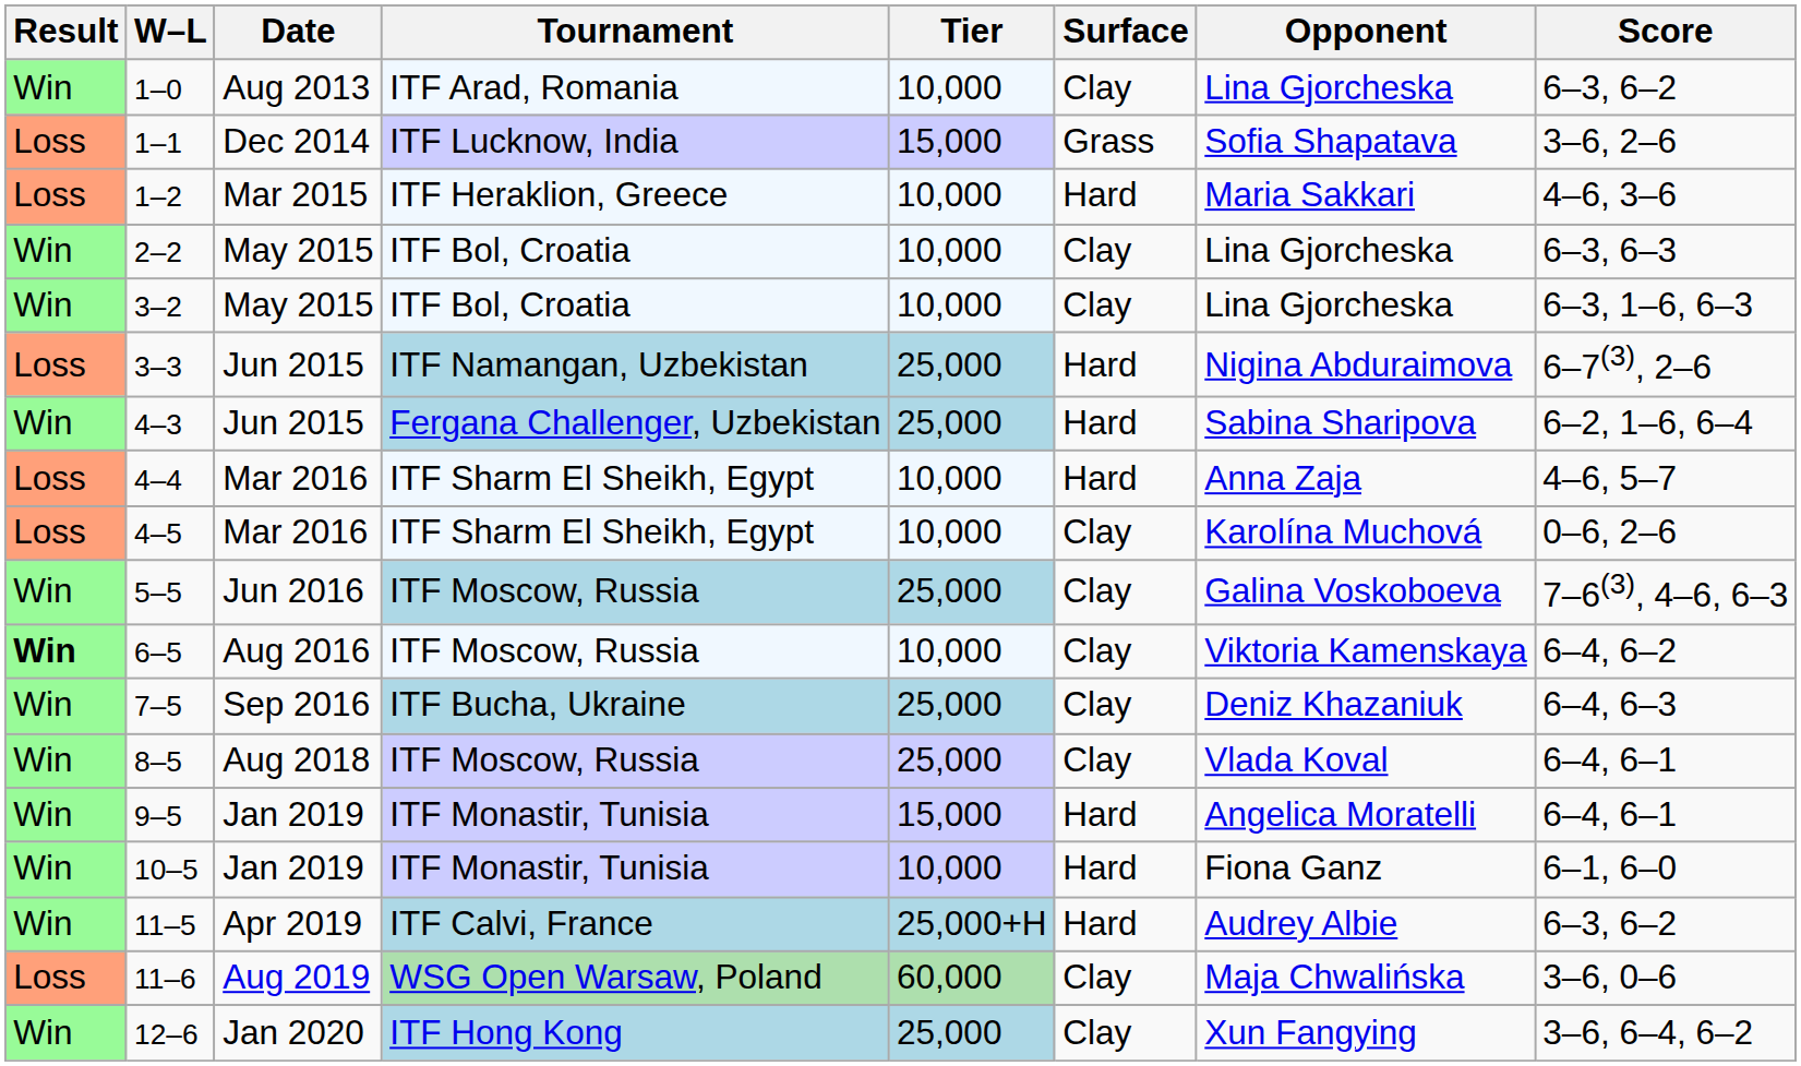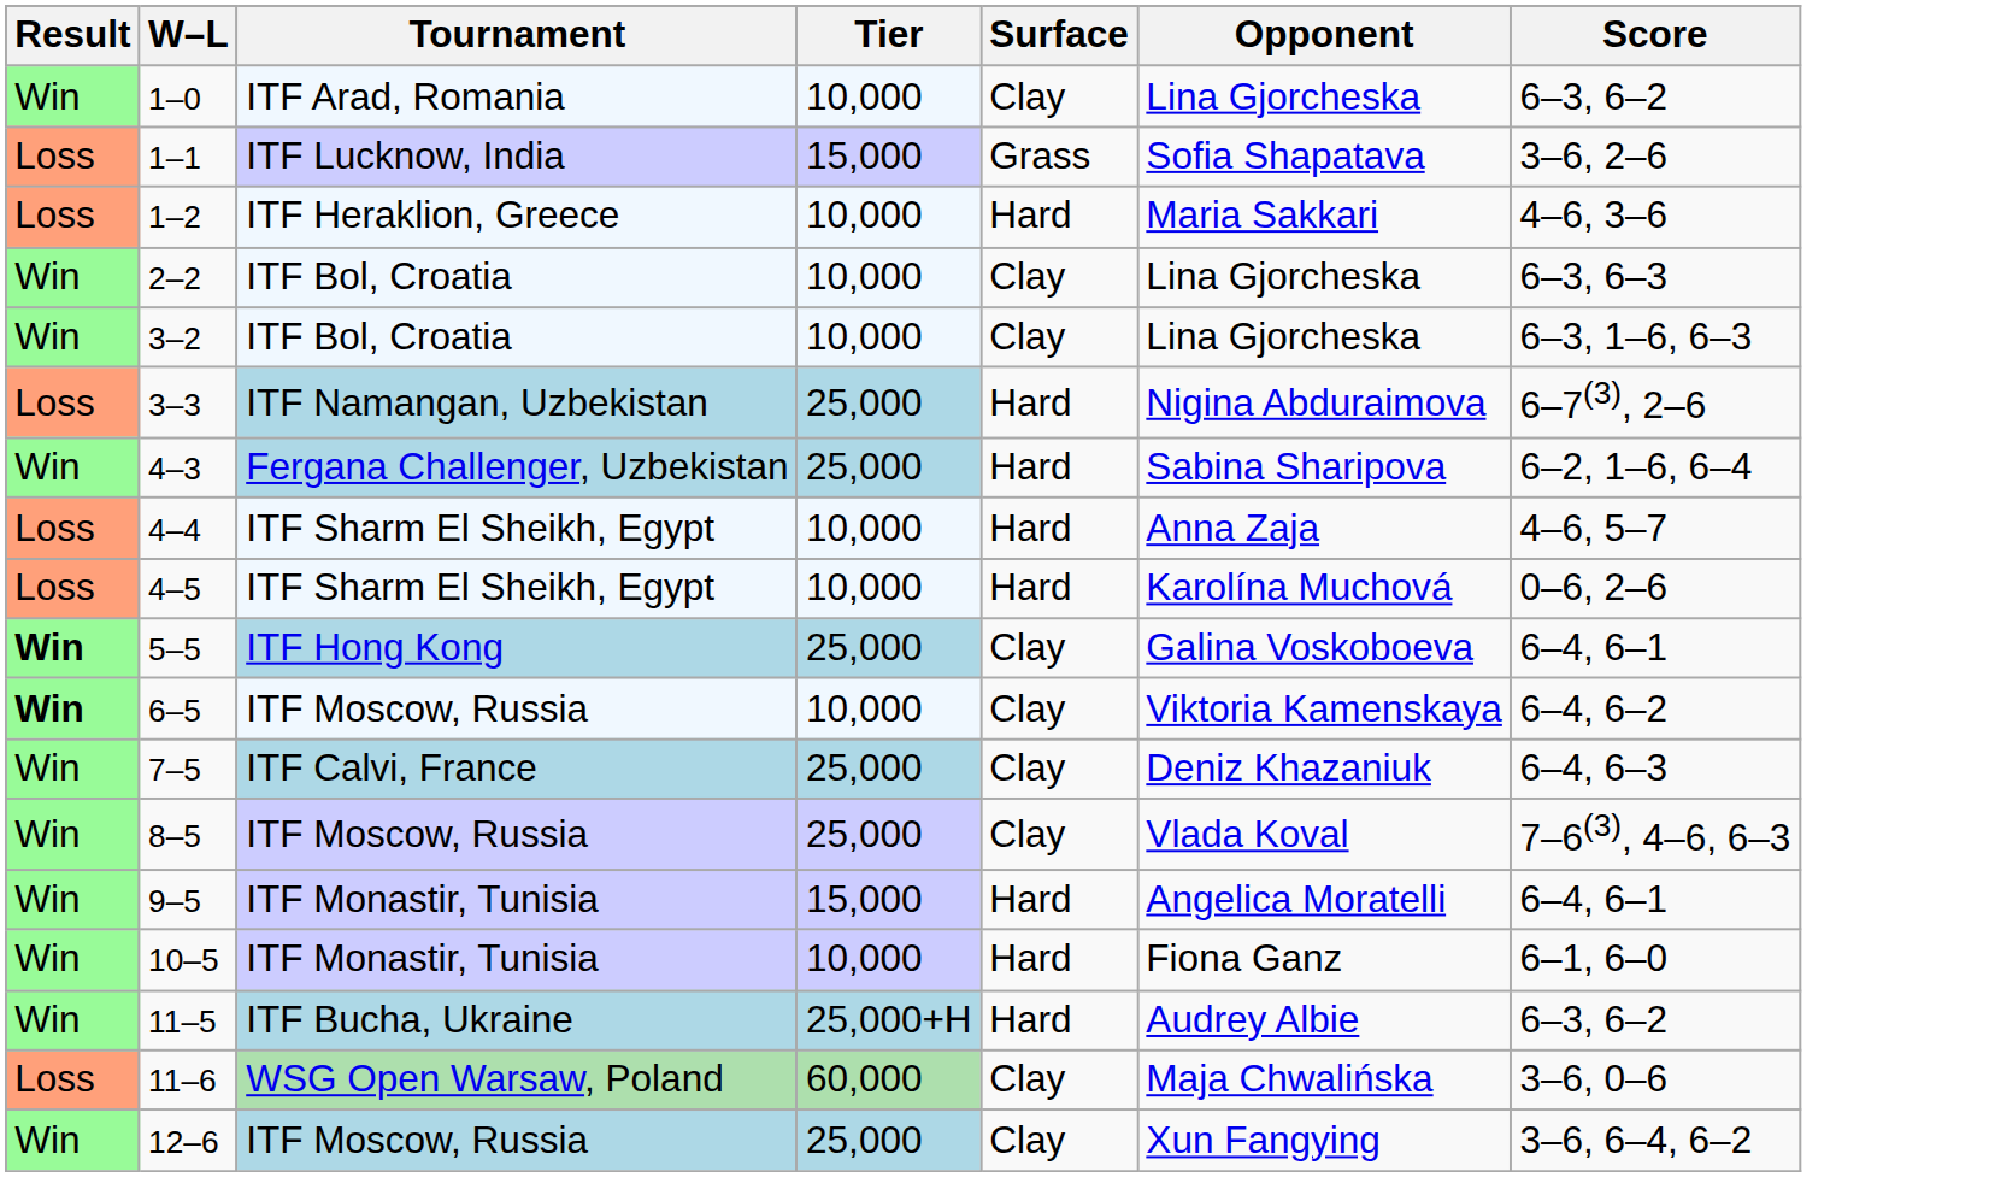- column: Date | Aug 2013 | Dec 2014 | Mar 2015 | May 2015 | May 2015 | Jun 2015 | Jun 2015 | Mar 2016 | Mar 2016 | Jun 2016 | Aug 2016 | Sep 2016 | Aug 2018 | Jan 2019 | Jan 2019 | Apr 2019 | Aug 2019 | Jan 2020
4–5 | Surface: Clay -> Hard
5–5 | Result: normal -> bold
5–5 | Tournament: ITF Moscow, Russia -> ITF Hong Kong
5–5 | Score: 7–6(3), 4–6, 6–3 -> 6–4, 6–1
7–5 | Tournament: ITF Bucha, Ukraine -> ITF Calvi, France
8–5 | Score: 6–4, 6–1 -> 7–6(3), 4–6, 6–3
11–5 | Tournament: ITF Calvi, France -> ITF Bucha, Ukraine
12–6 | Tournament: ITF Hong Kong -> ITF Moscow, Russia
